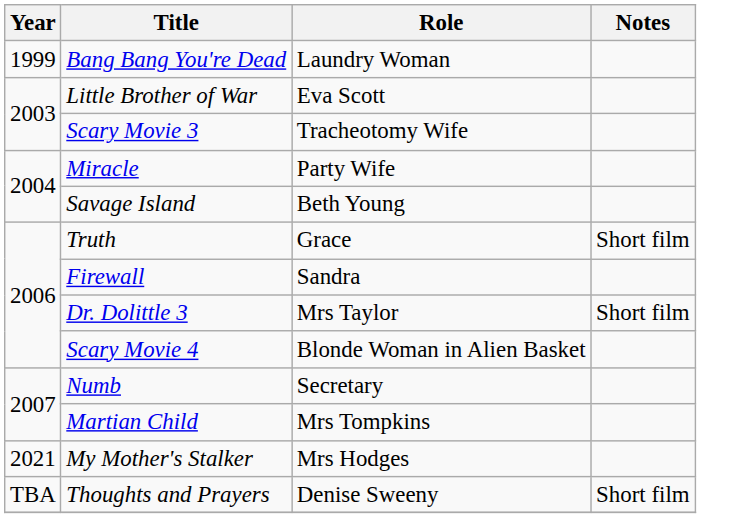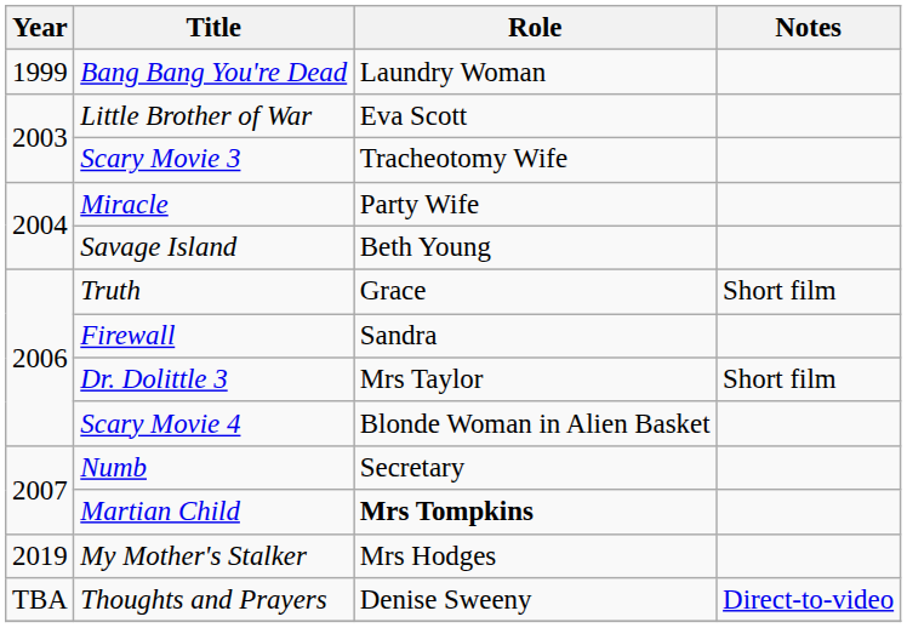Martian Child | Role: normal -> bold
My Mother's Stalker | Year: 2021 -> 2019
Thoughts and Prayers | Notes: Short film -> Direct-to-video
